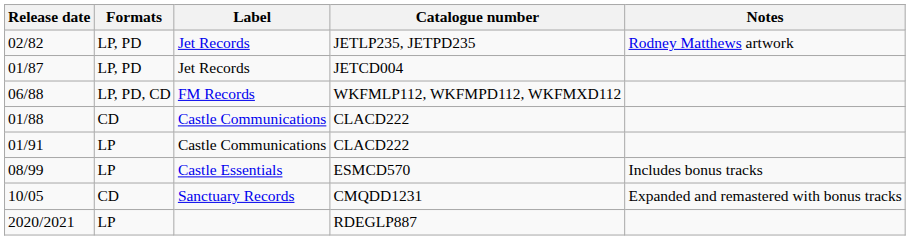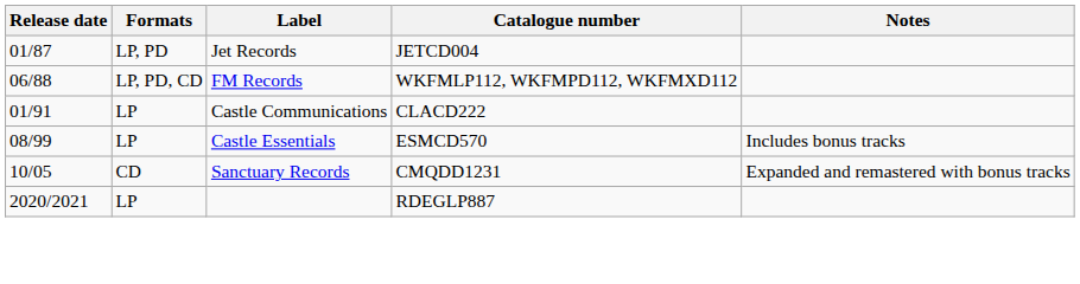- row: 02/82 | LP, PD | Jet Records | JETLP235, JETPD235 | Rodney Matthews artwork
- row: 01/88 | CD | Castle Communications | CLACD222
